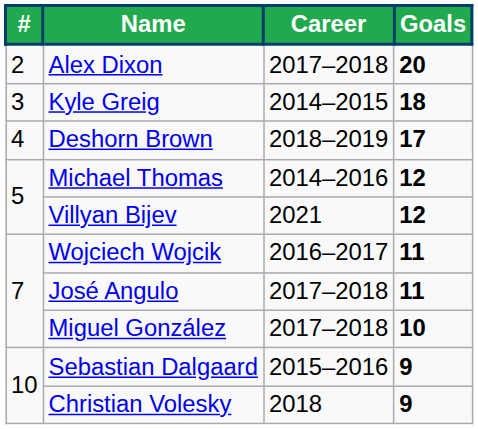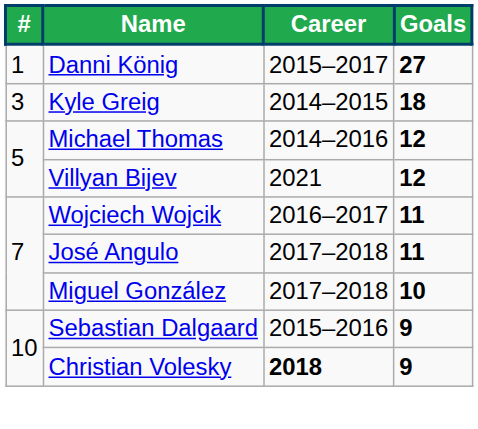+ row: 1 | Danni König | 2015–2017 | 27
- row: 2 | Alex Dixon | 2017–2018 | 20
- row: 4 | Deshorn Brown | 2018–2019 | 17
Christian Volesky | Career: normal -> bold
